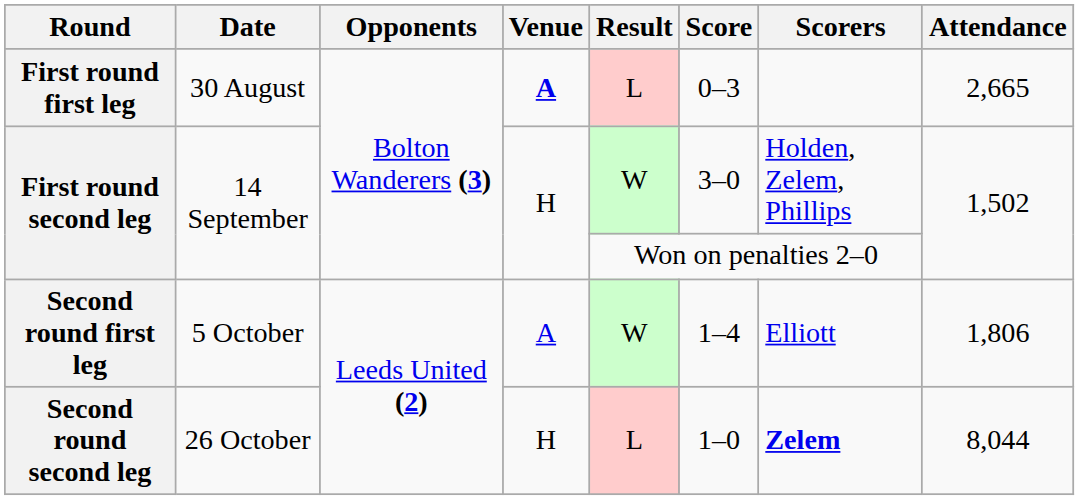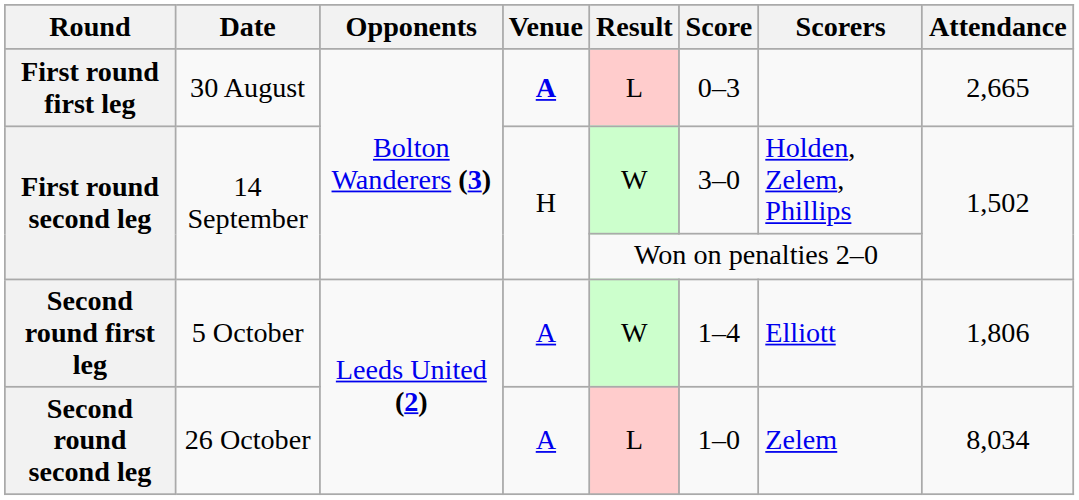Second round second leg | Venue: H -> A
Second round second leg | Scorers: bold -> normal
Second round second leg | Attendance: 8,044 -> 8,034
